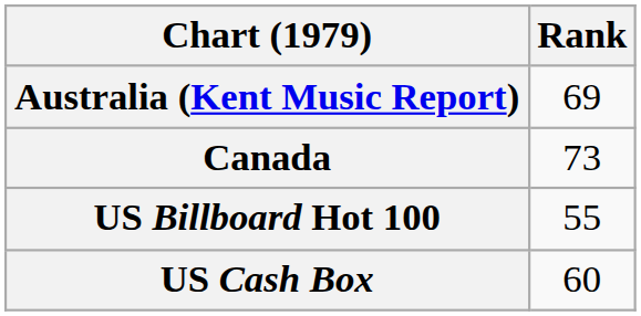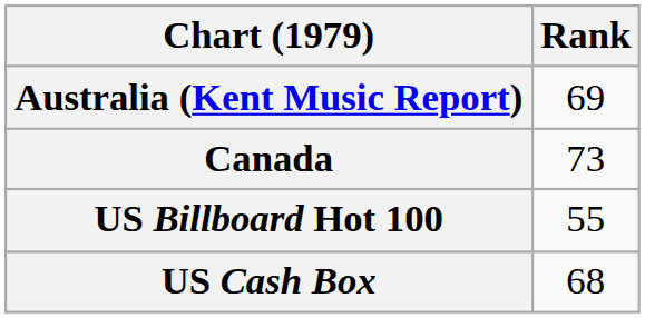US Cash Box | Rank: 60 -> 68
